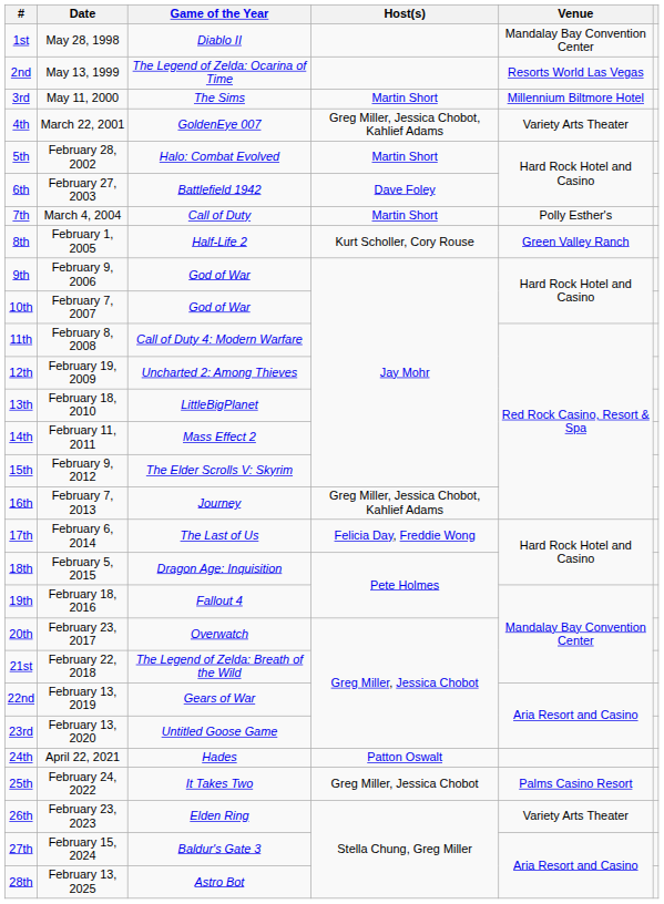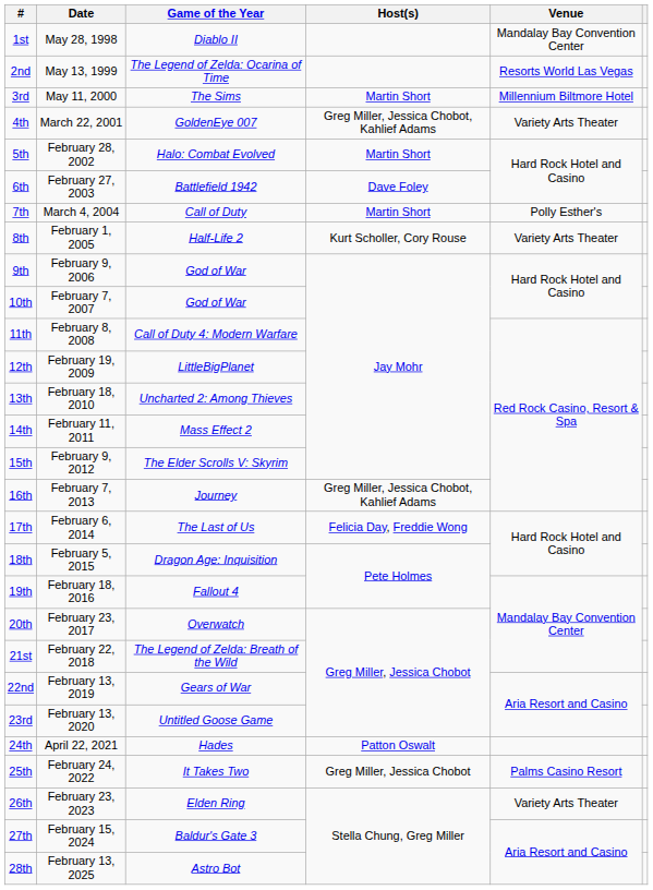8th | Venue: Green Valley Ranch -> Variety Arts Theater
12th | Game of the Year: Uncharted 2: Among Thieves -> LittleBigPlanet
13th | Game of the Year: LittleBigPlanet -> Uncharted 2: Among Thieves
